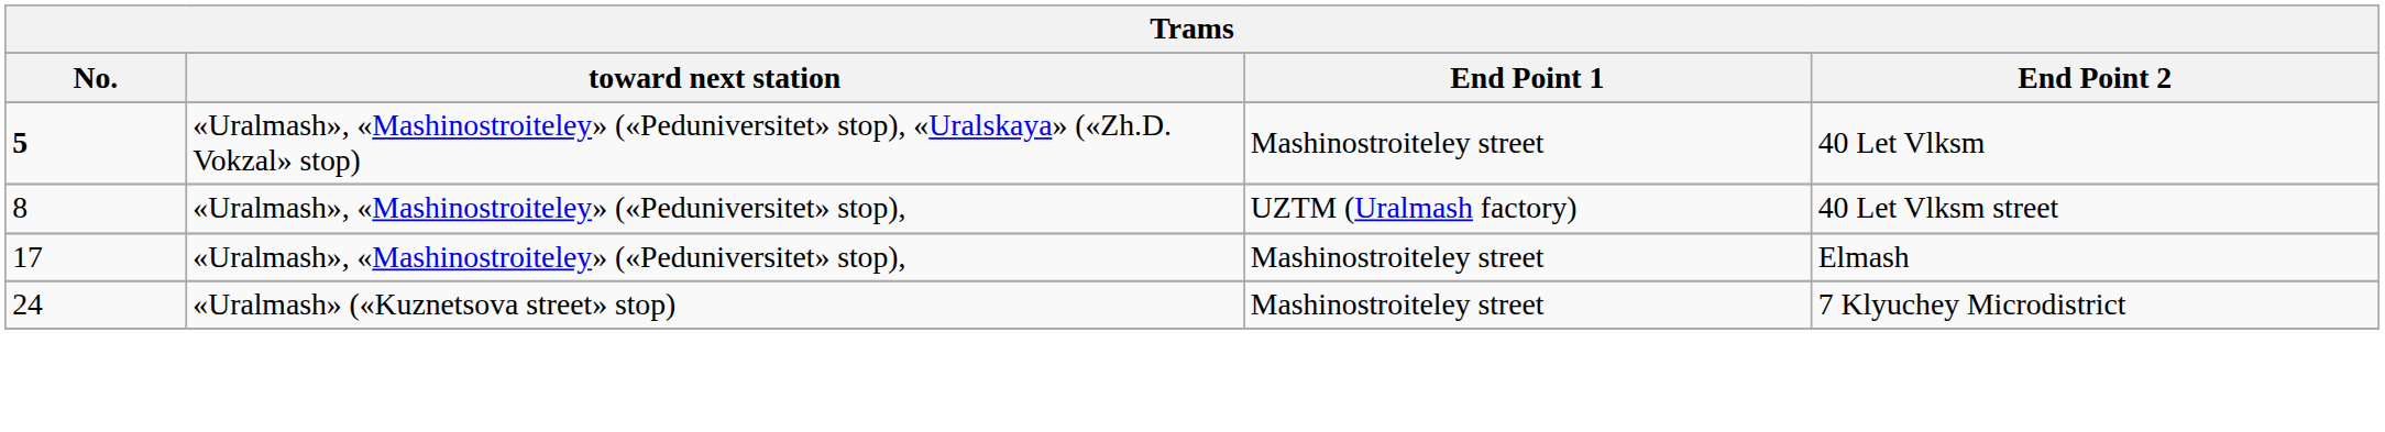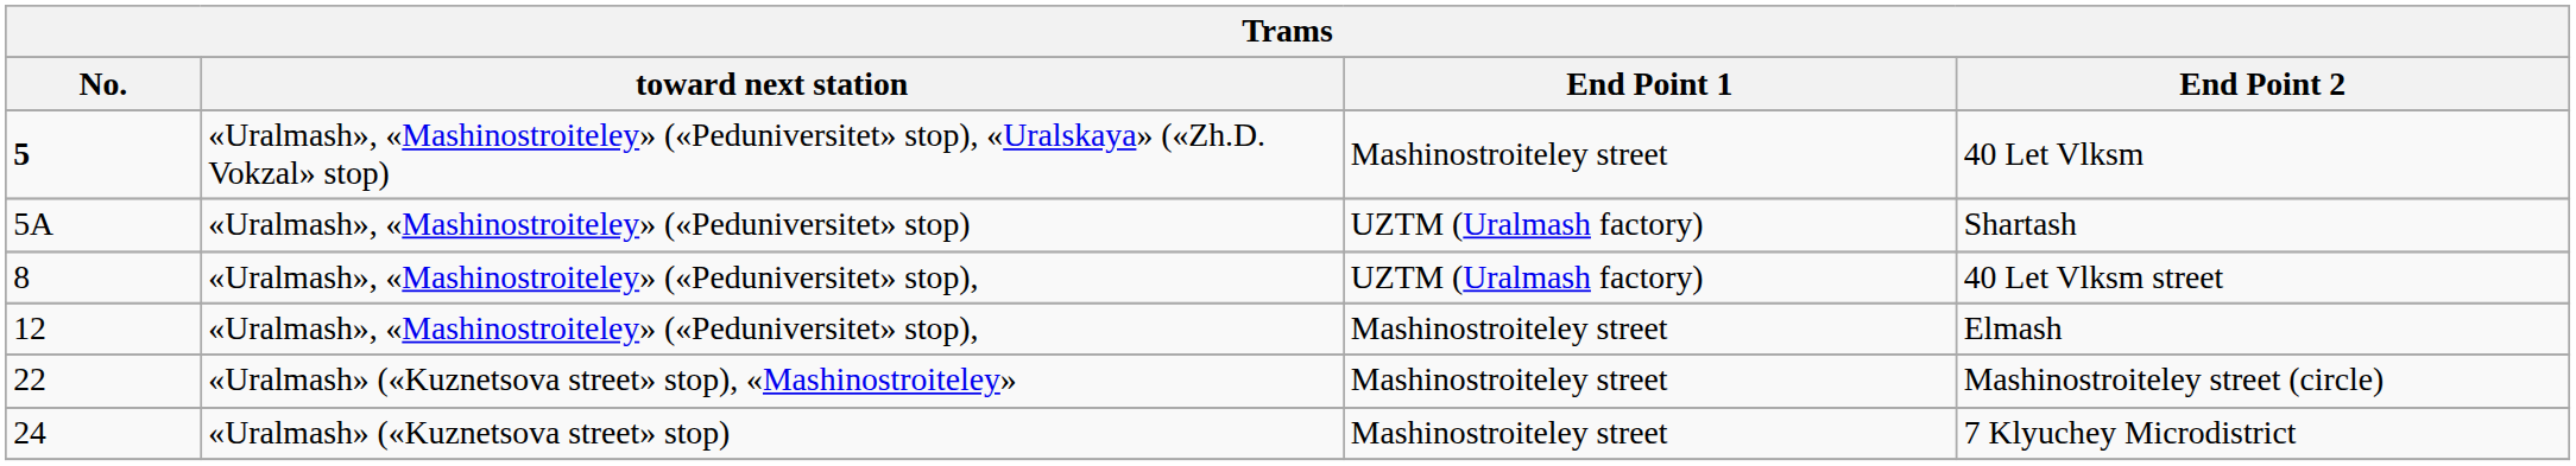+ row: 5А | «Uralmash», «Mashinostroiteley» («Peduniversitet» stop) | UZTM (Uralmash factory) | Shartash
Elmash | No.: 17 -> 12
+ row: 22 | «Uralmash» («Kuznetsova street» stop), «Mashinostroiteley» | Mashinostroiteley street | Mashinostroiteley street (circle)
